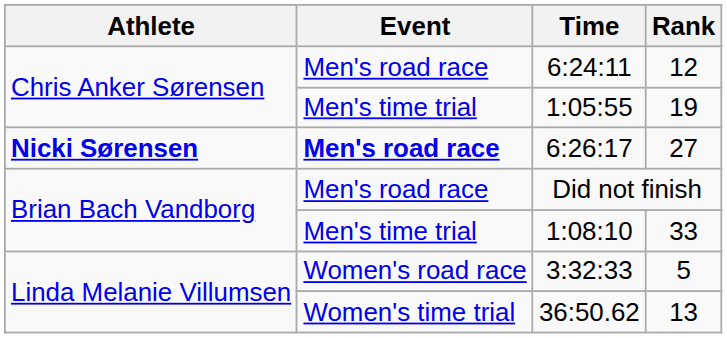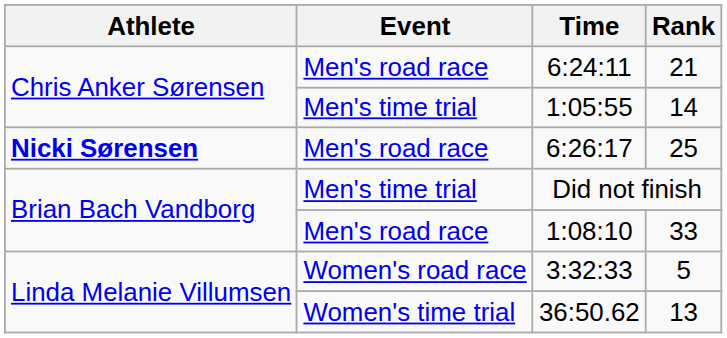6:24:11 | Rank: 12 -> 21
1:05:55 | Rank: 19 -> 14
6:26:17 | Event: bold -> normal
6:26:17 | Rank: 27 -> 25
Did not finish | Event: Men's road race -> Men's time trial
1:08:10 | Event: Men's time trial -> Men's road race
